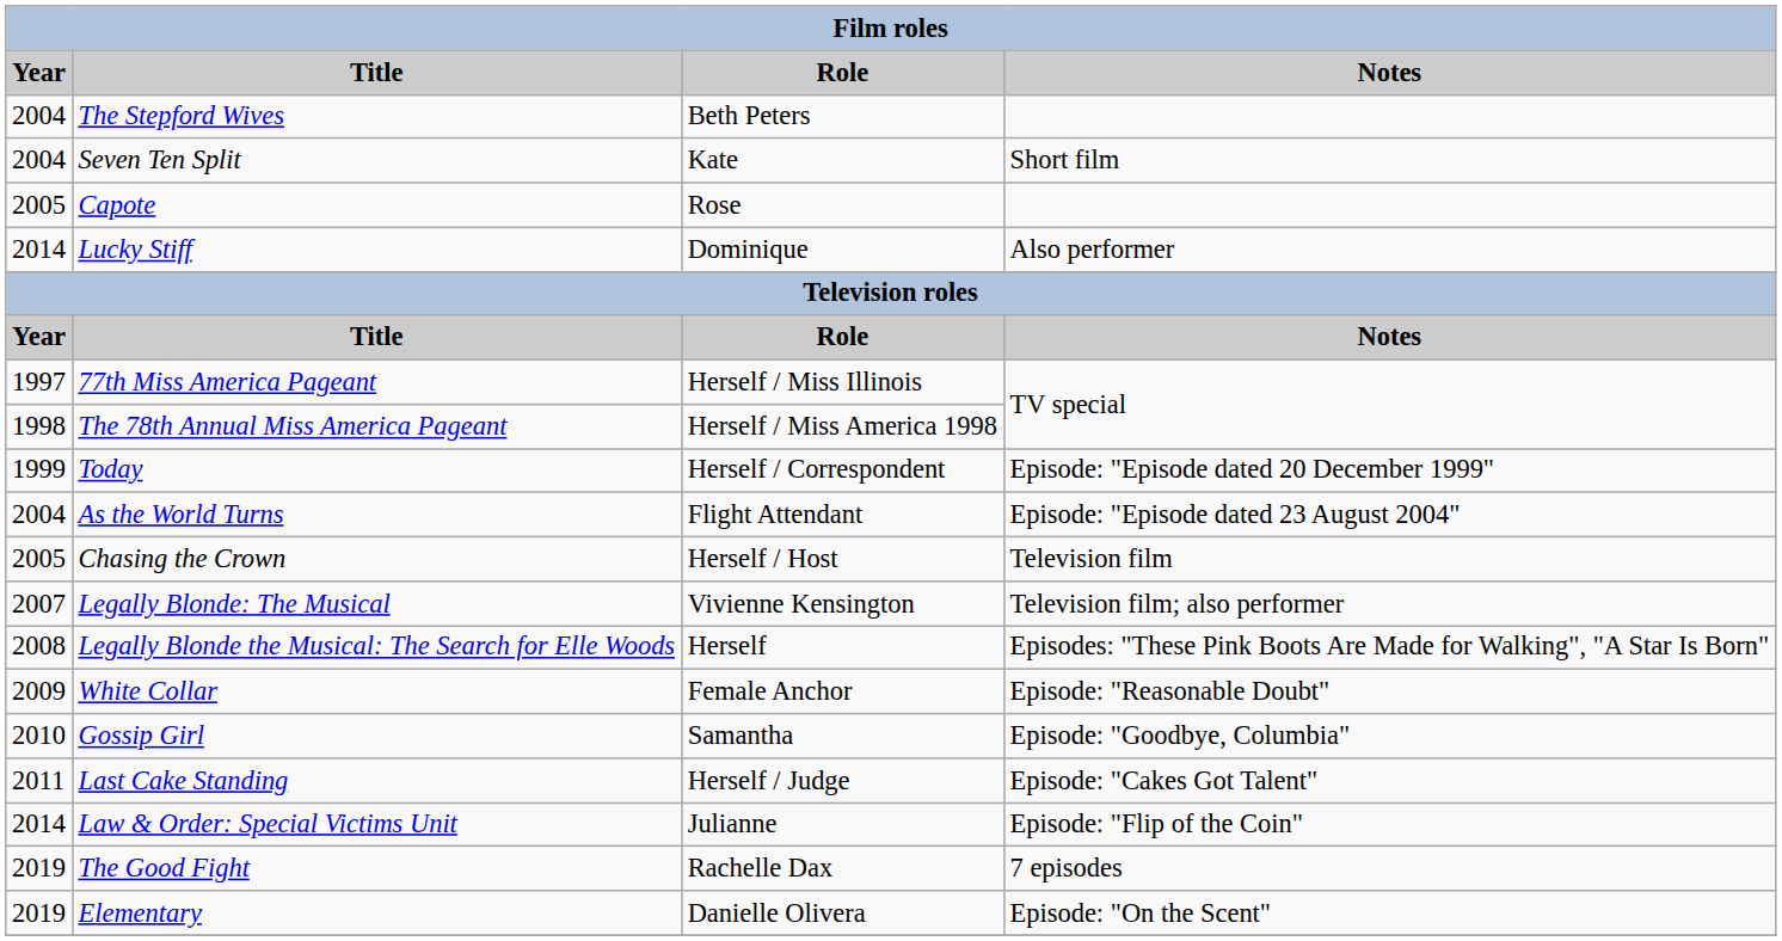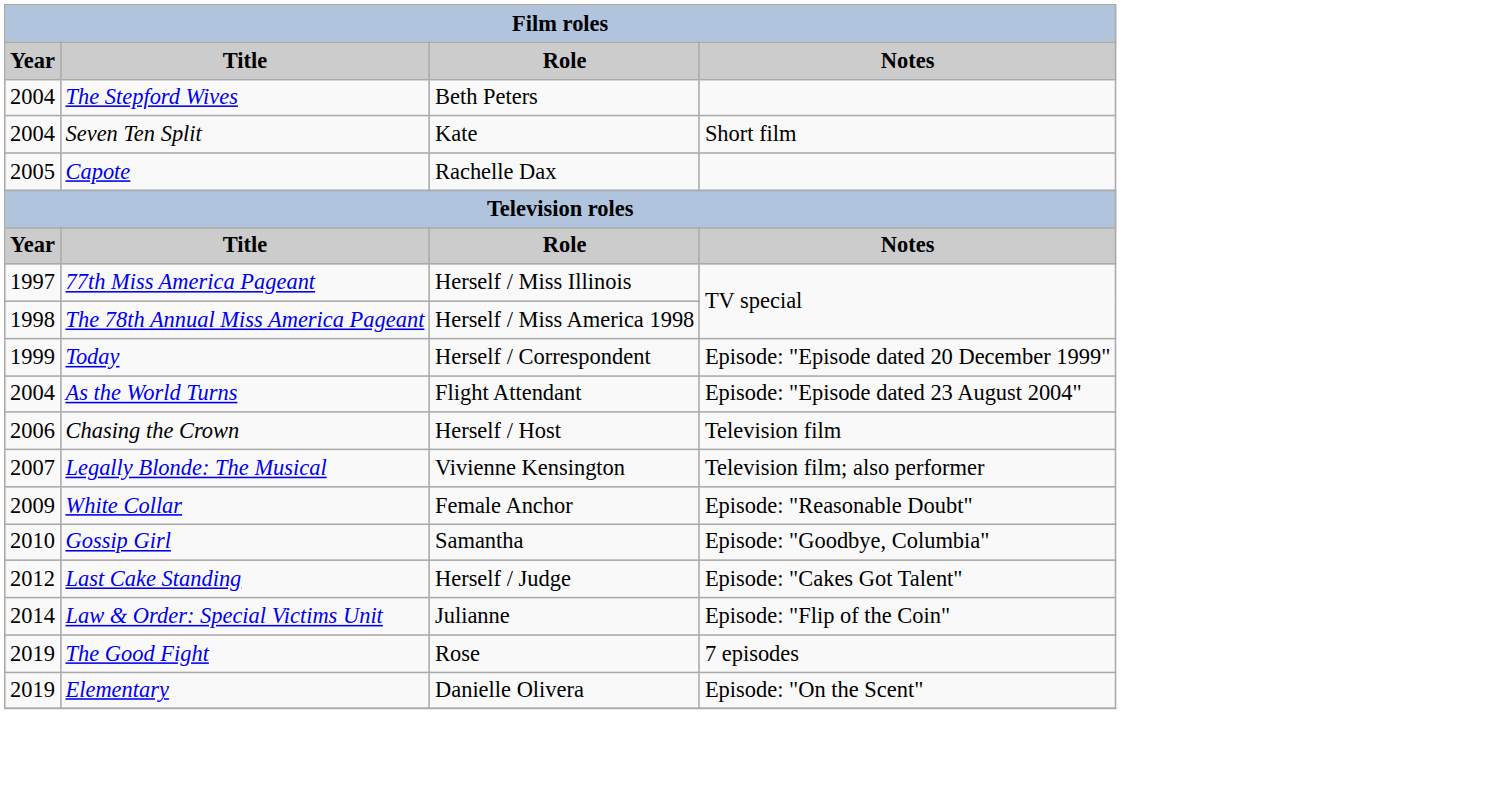Capote | Role: Rose -> Rachelle Dax
- row: 2014 | Lucky Stiff | Dominique | Also performer
Chasing the Crown | Year: 2005 -> 2006
- row: 2008 | Legally Blonde the Musical: The Search for Elle Woods | Herself | Episodes: "These Pink Boots Are Made for Walking", "A Star Is Born"
Last Cake Standing | Year: 2011 -> 2012
The Good Fight | Role: Rachelle Dax -> Rose
